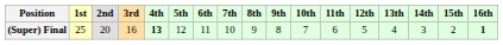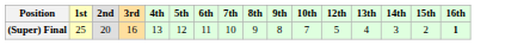- column: 11th | 6
(Super) Final | 4th: bold -> normal
